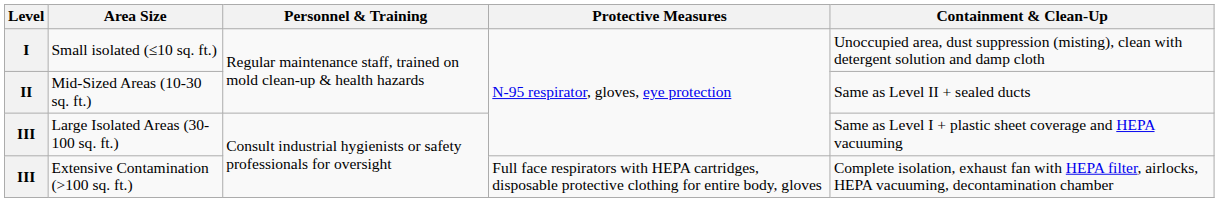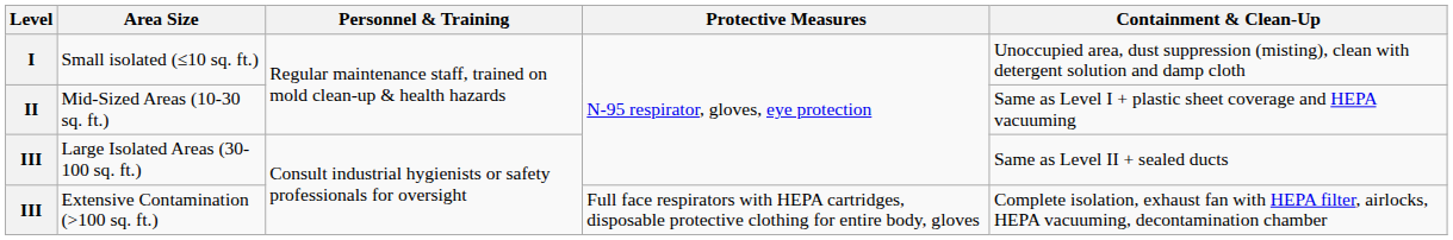Mid-Sized Areas (10-30 sq. ft.) | Containment & Clean-Up: Same as Level II + sealed ducts -> Same as Level I + plastic sheet coverage and HEPA vacuuming
Large Isolated Areas (30-100 sq. ft.) | Containment & Clean-Up: Same as Level I + plastic sheet coverage and HEPA vacuuming -> Same as Level II + sealed ducts
